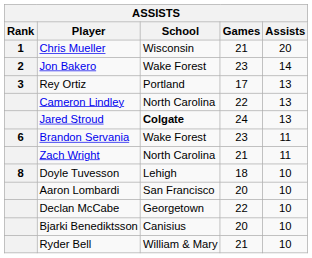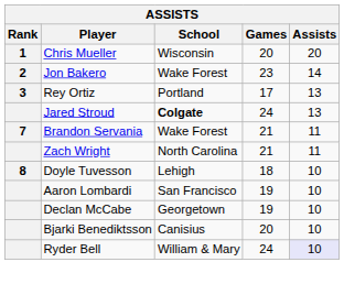Chris Mueller | Games: 21 -> 20
- row: Cameron Lindley | North Carolina | 22 | 13
Brandon Servania | Rank: 6 -> 7
Brandon Servania | Games: 23 -> 21
Aaron Lombardi | Games: 20 -> 19
Declan McCabe | Games: 22 -> 19
Ryder Bell | Games: 21 -> 24
Ryder Bell | Assists: no background -> lavender background
